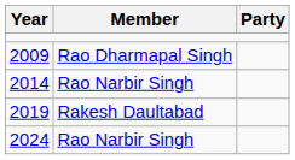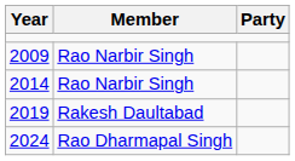2009 | Member: Rao Dharmapal Singh -> Rao Narbir Singh
2024 | Member: Rao Narbir Singh -> Rao Dharmapal Singh
